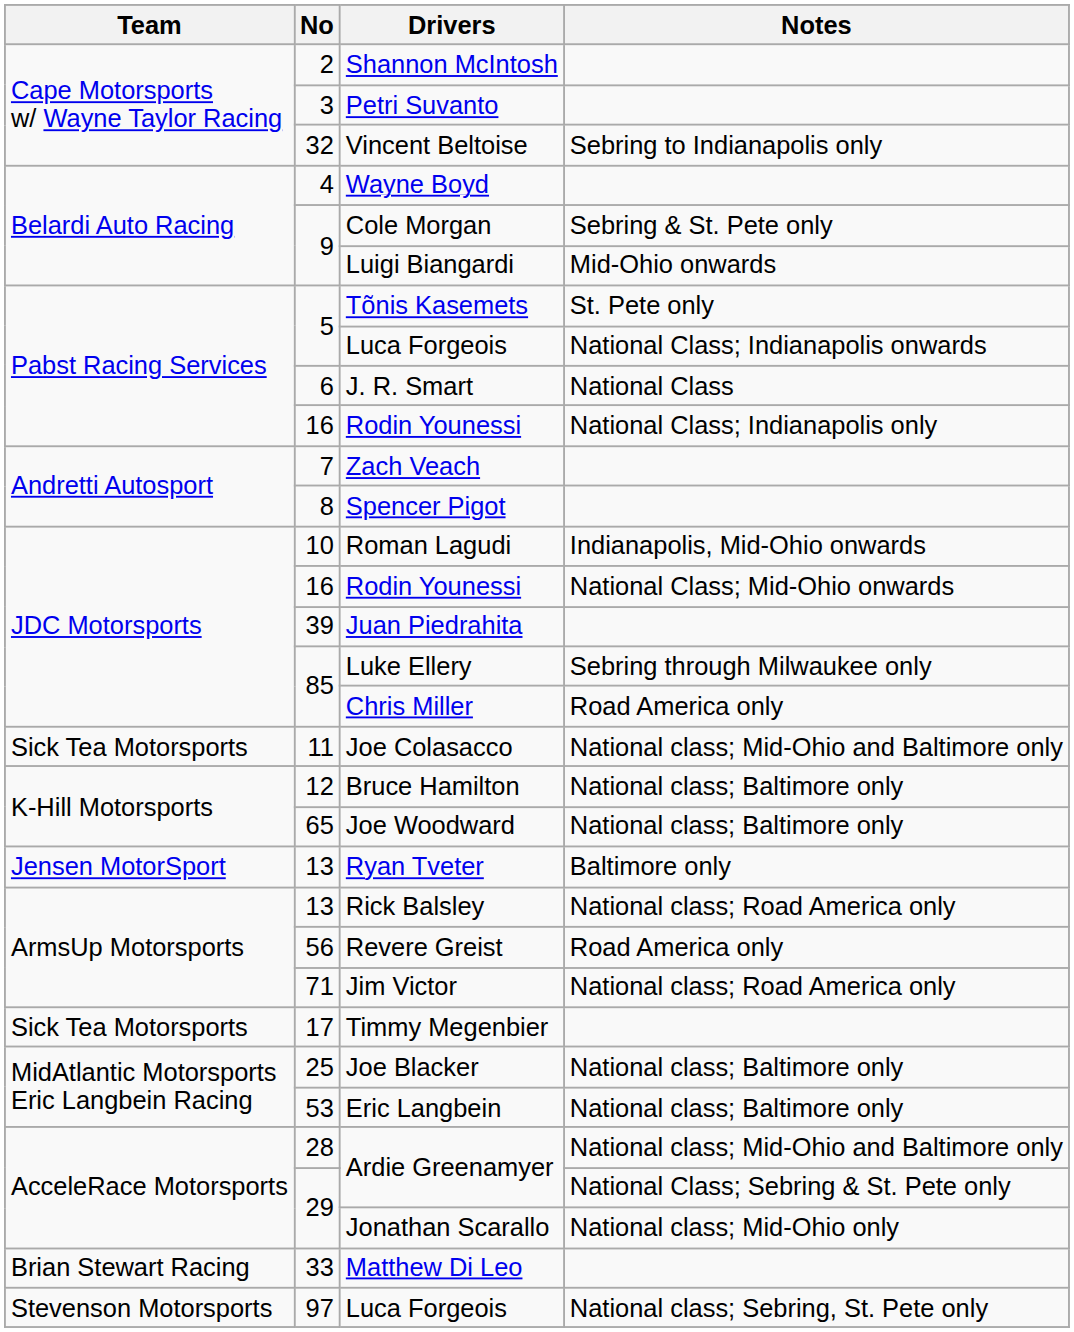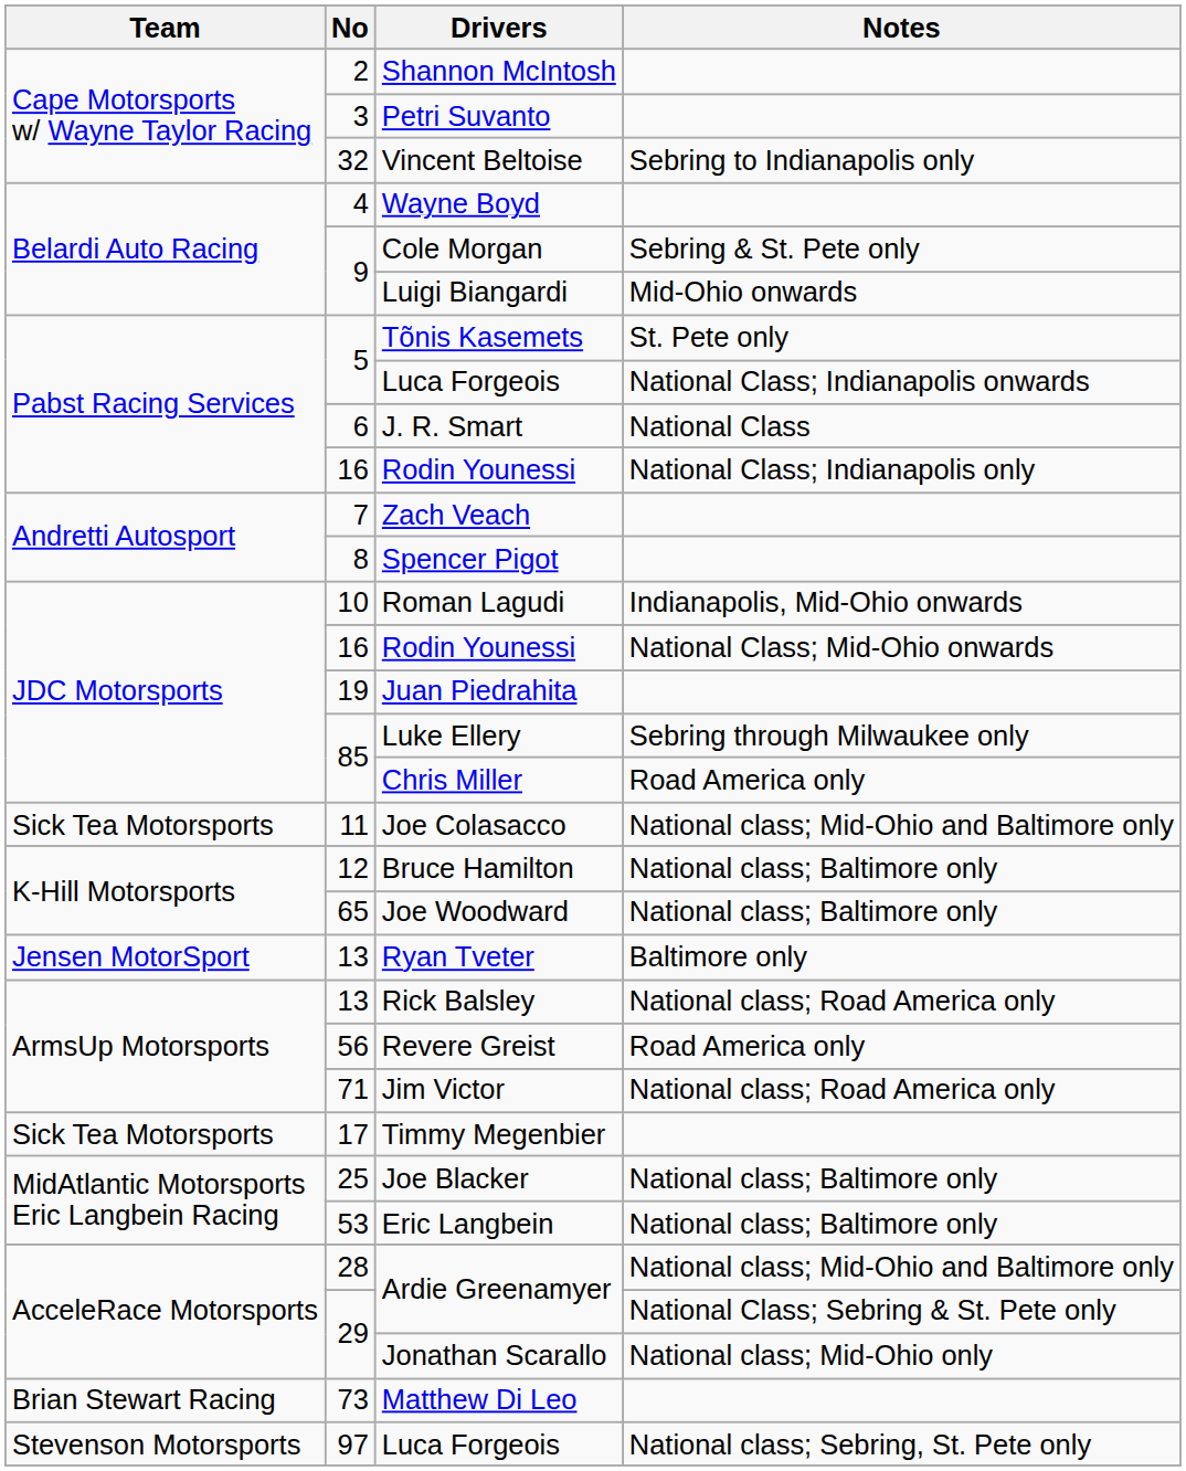Juan Piedrahita | No: 39 -> 19
Matthew Di Leo | No: 33 -> 73
